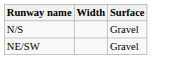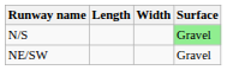+ column: Length
N/S | Surface: no background -> lightgreen background
